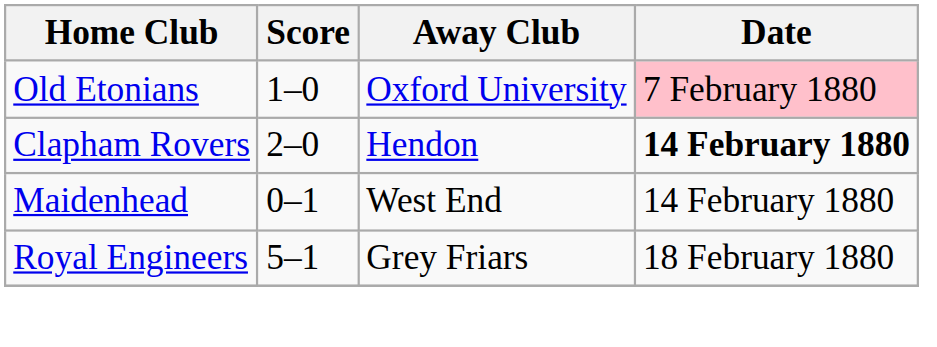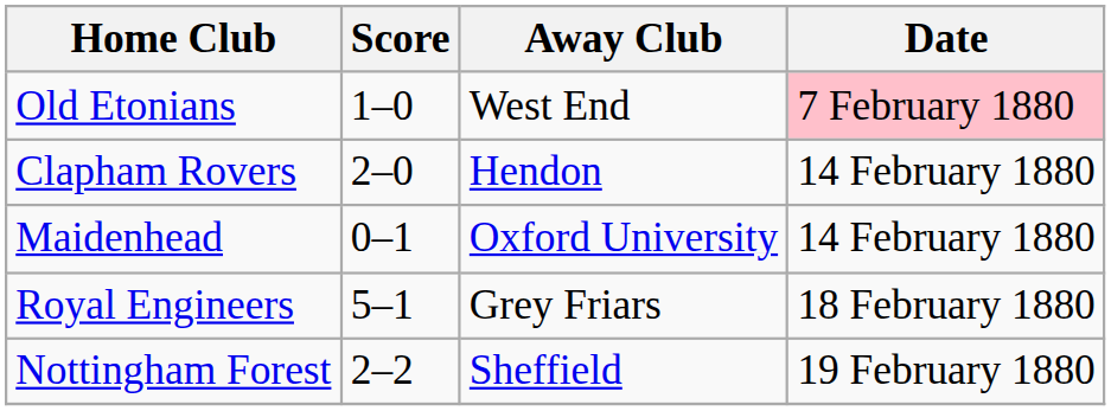Old Etonians | Away Club: Oxford University -> West End
Clapham Rovers | Date: bold -> normal
Maidenhead | Away Club: West End -> Oxford University
+ row: Nottingham Forest | 2–2 | Sheffield | 19 February 1880
